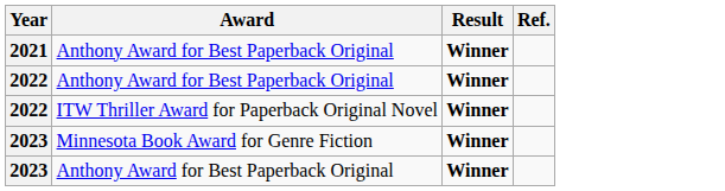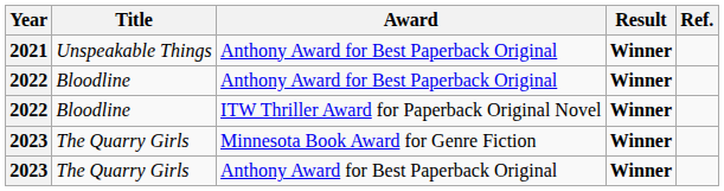+ column: Title | Unspeakable Things | Bloodline | Bloodline | The Quarry Girls | The Quarry Girls
